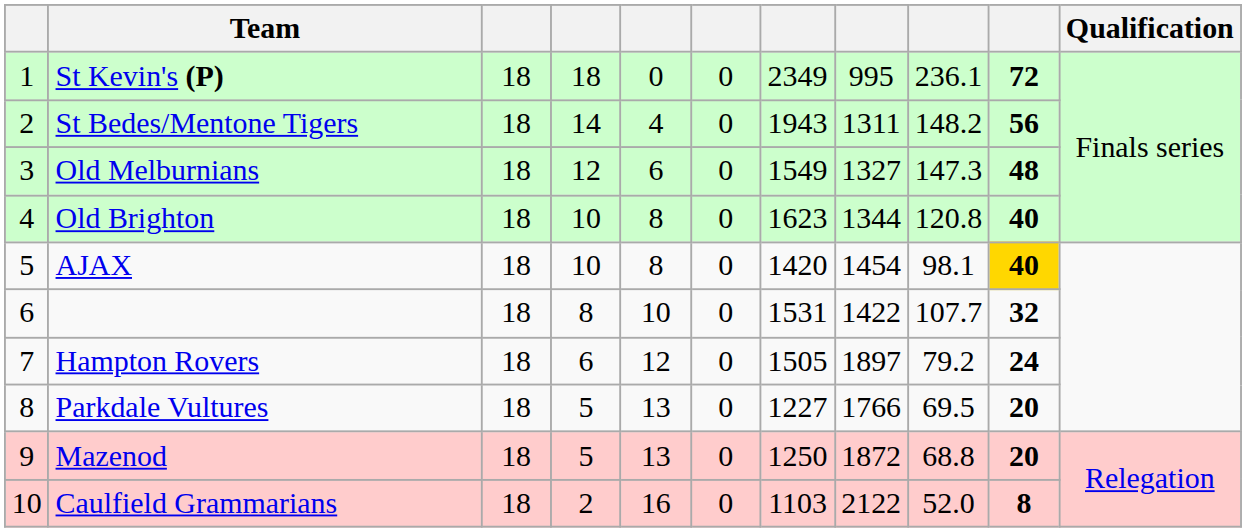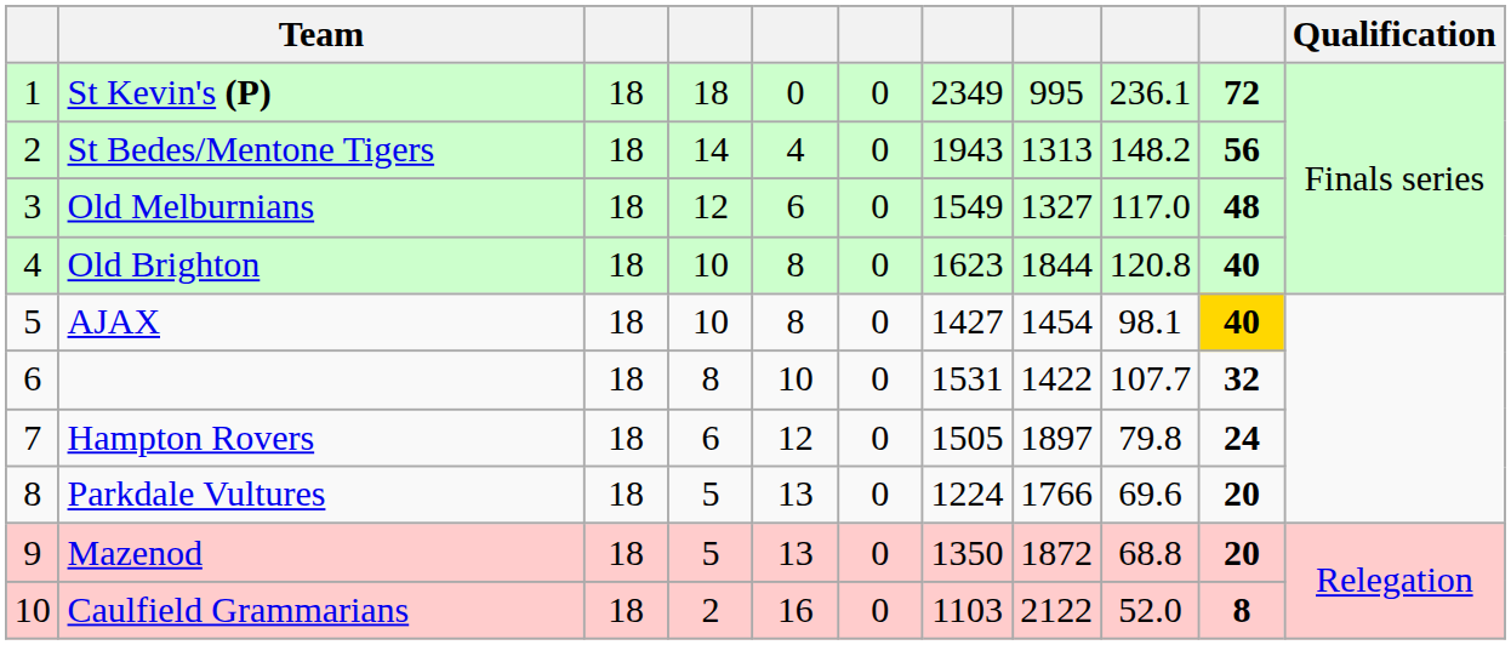St Bedes/Mentone Tigers | column 8: 1311 -> 1313
Old Melburnians | column 9: 147.3 -> 117.0
Old Brighton | column 8: 1344 -> 1844
AJAX | column 7: 1420 -> 1427
Hampton Rovers | column 9: 79.2 -> 79.8
Parkdale Vultures | column 7: 1227 -> 1224
Parkdale Vultures | column 9: 69.5 -> 69.6
Mazenod | column 7: 1250 -> 1350
